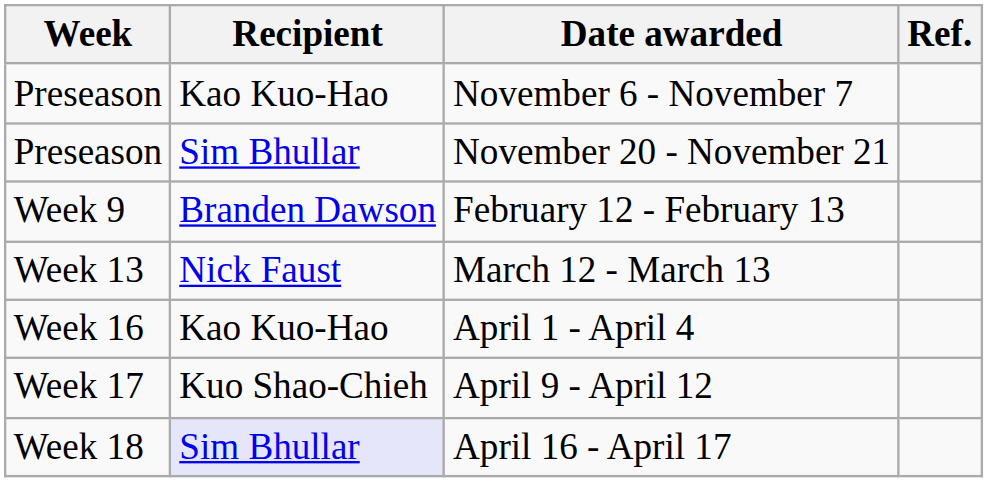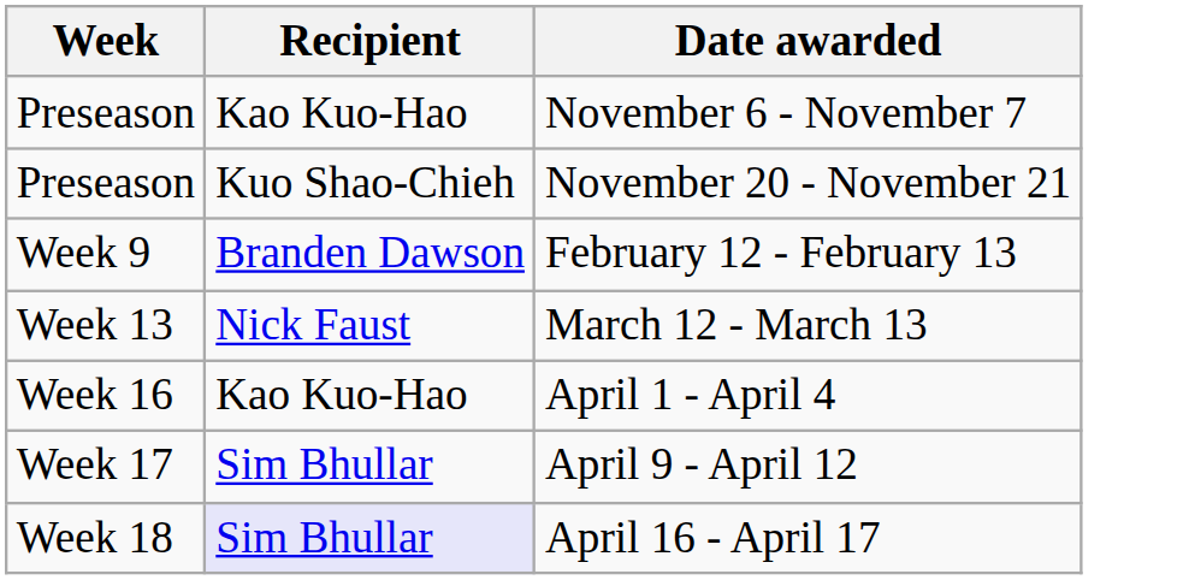- column: Ref.
November 20 - November 21 | Recipient: Sim Bhullar -> Kuo Shao-Chieh
April 9 - April 12 | Recipient: Kuo Shao-Chieh -> Sim Bhullar
